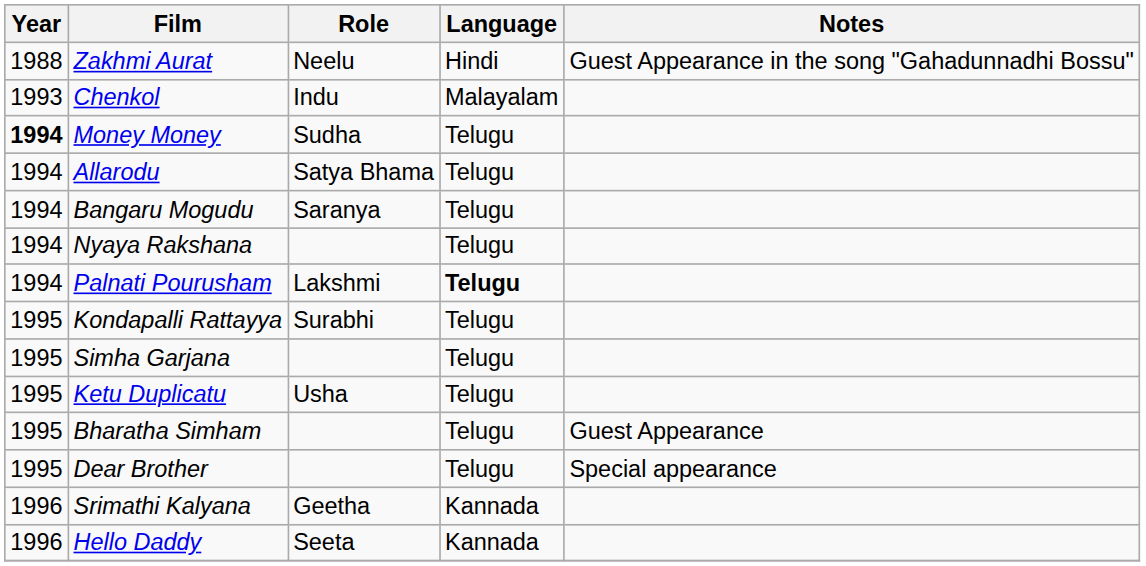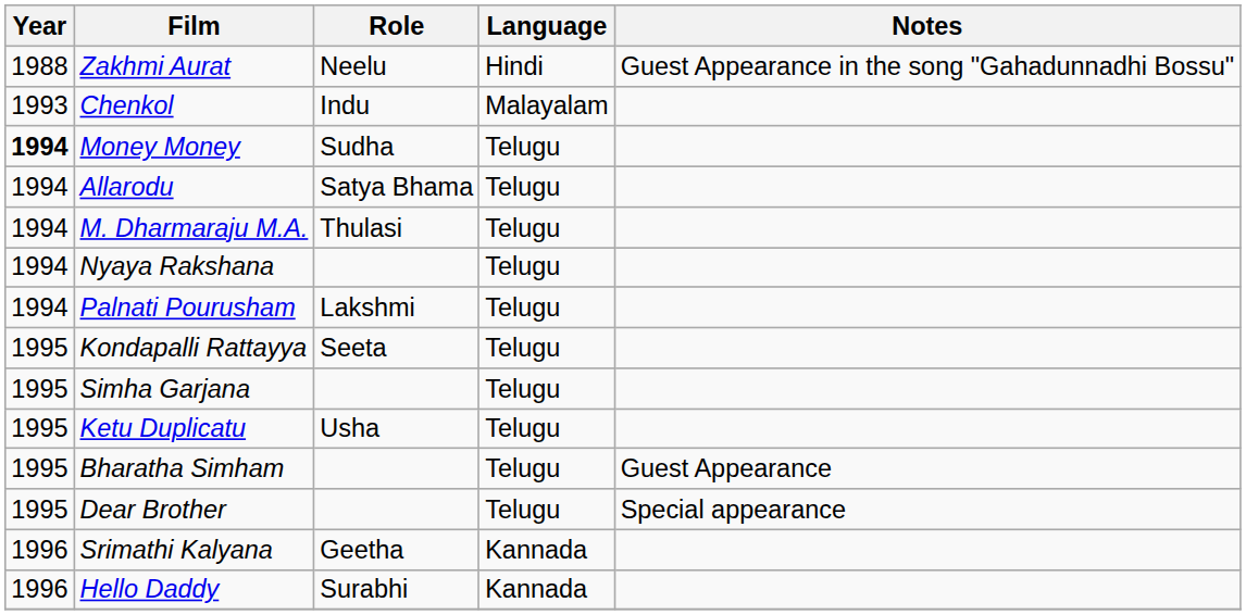- row: 1994 | Bangaru Mogudu | Saranya | Telugu
+ row: 1994 | M. Dharmaraju M.A. | Thulasi | Telugu
Palnati Pourusham | Language: bold -> normal
Kondapalli Rattayya | Role: Surabhi -> Seeta
Hello Daddy | Role: Seeta -> Surabhi
